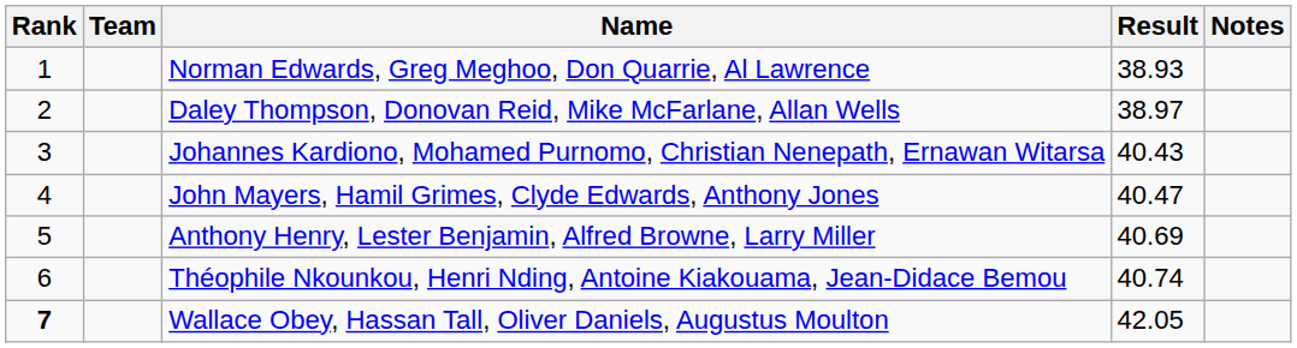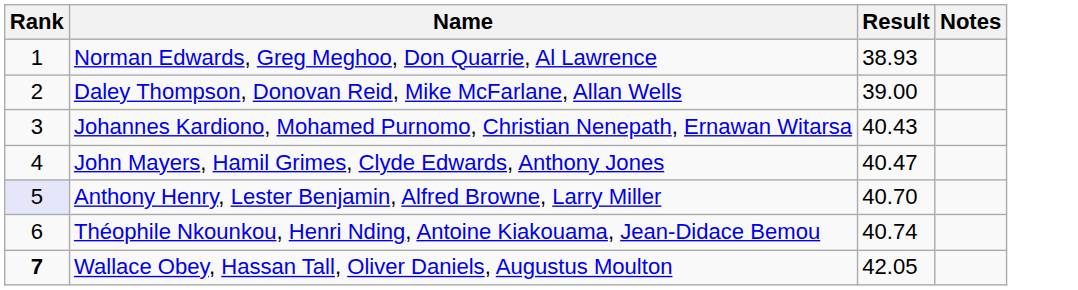- column: Team
Daley Thompson, Donovan Reid, Mike McFarlane, Allan Wells | Result: 38.97 -> 39.00
Anthony Henry, Lester Benjamin, Alfred Browne, Larry Miller | Rank: no background -> lavender background
Anthony Henry, Lester Benjamin, Alfred Browne, Larry Miller | Result: 40.69 -> 40.70
